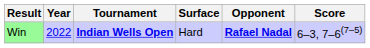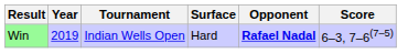Win | Year: 2022 -> 2019
Win | Tournament: bold -> normal
